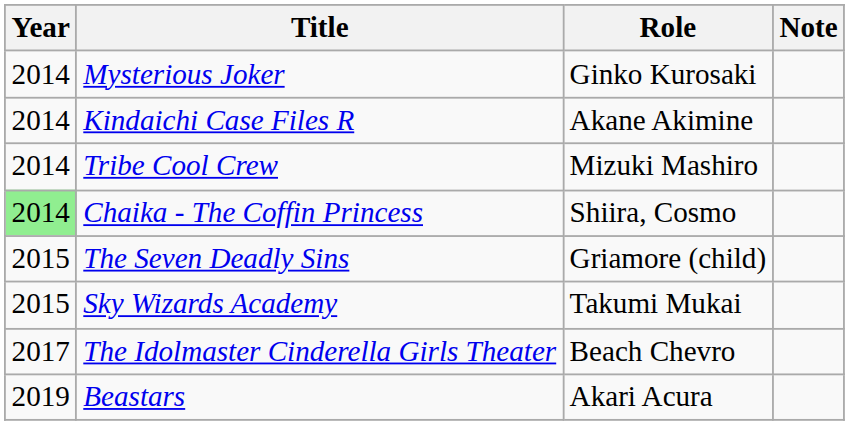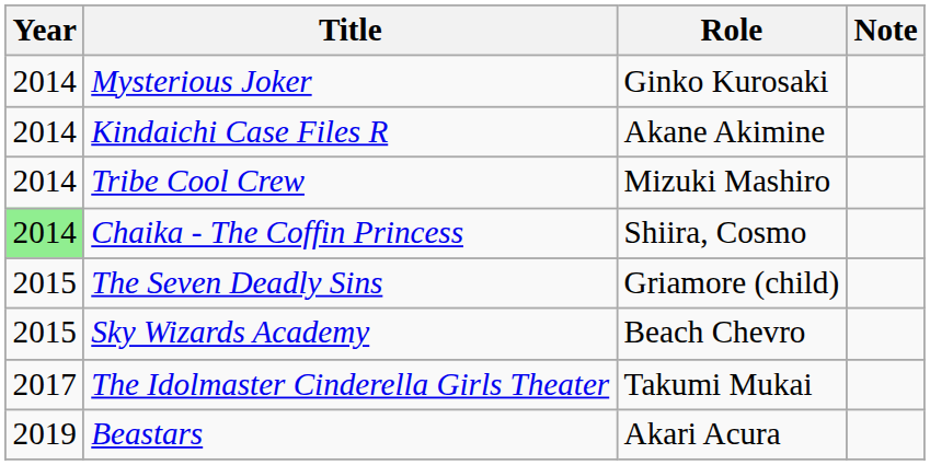Sky Wizards Academy | Role: Takumi Mukai -> Beach Chevro
The Idolmaster Cinderella Girls Theater | Role: Beach Chevro -> Takumi Mukai
